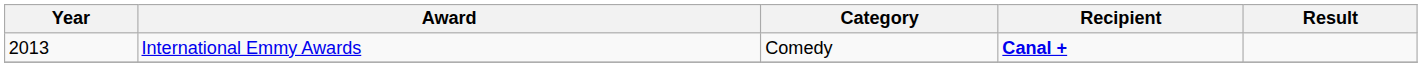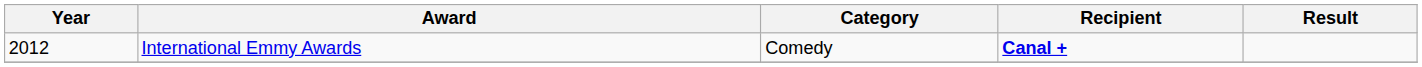International Emmy Awards | Year: 2013 -> 2012
